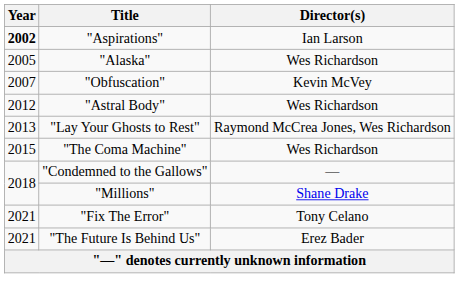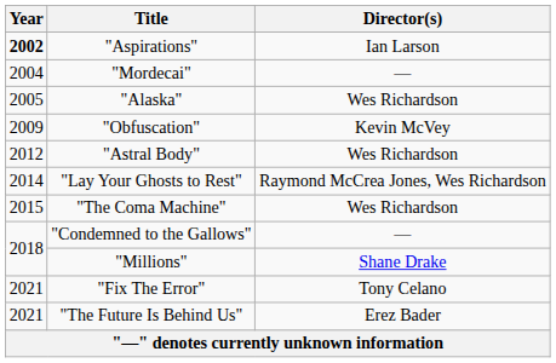+ row: 2004 | "Mordecai" | —
"Obfuscation" | Year: 2007 -> 2009
"Lay Your Ghosts to Rest" | Year: 2013 -> 2014
